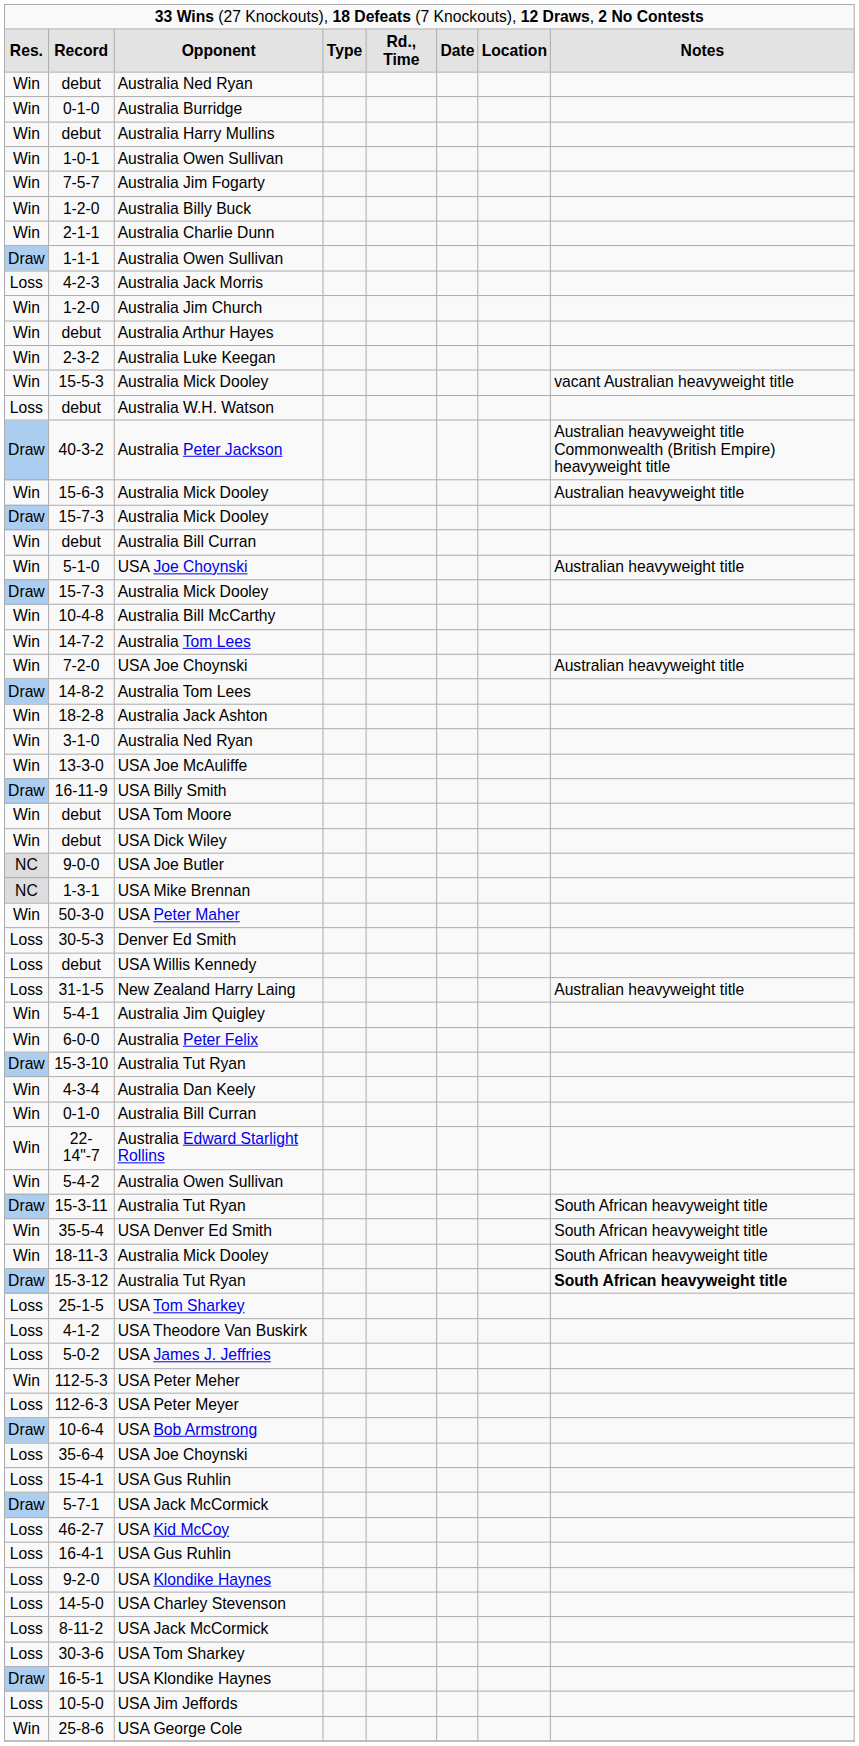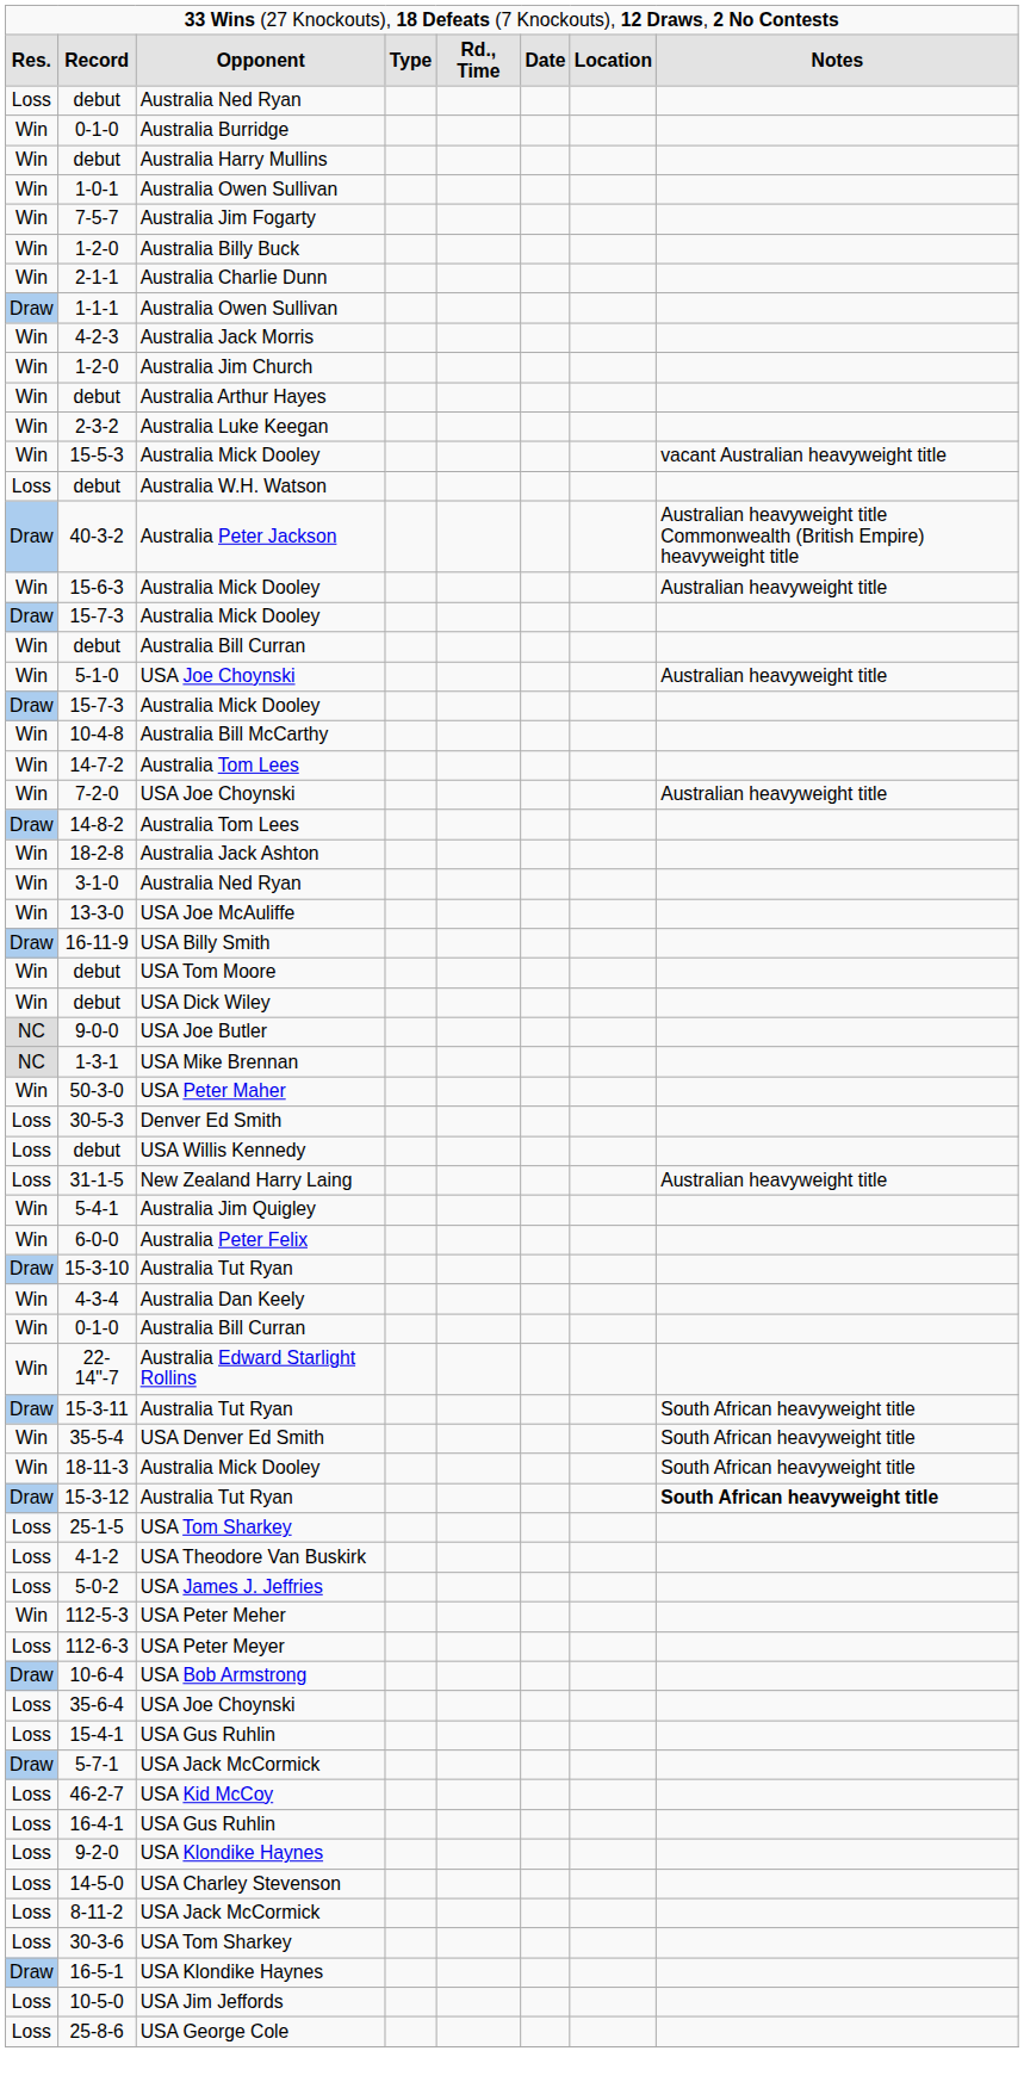debut / Australia Ned Ryan | column 1: Win -> Loss
4-2-3 | column 1: Loss -> Win
- row: Win | 5-4-2 | Australia Owen Sullivan
25-8-6 | column 1: Win -> Loss
